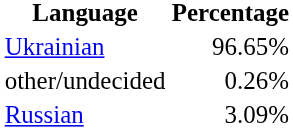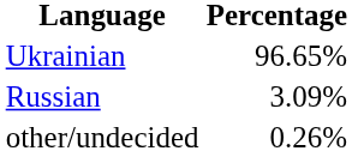rows swapped: Russian <-> other/undecided
